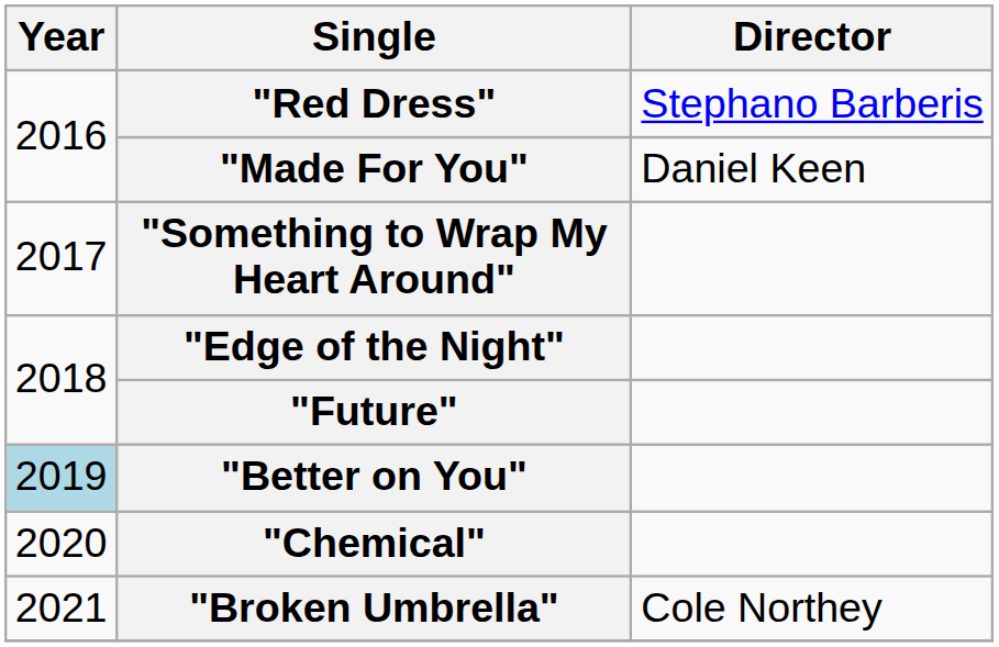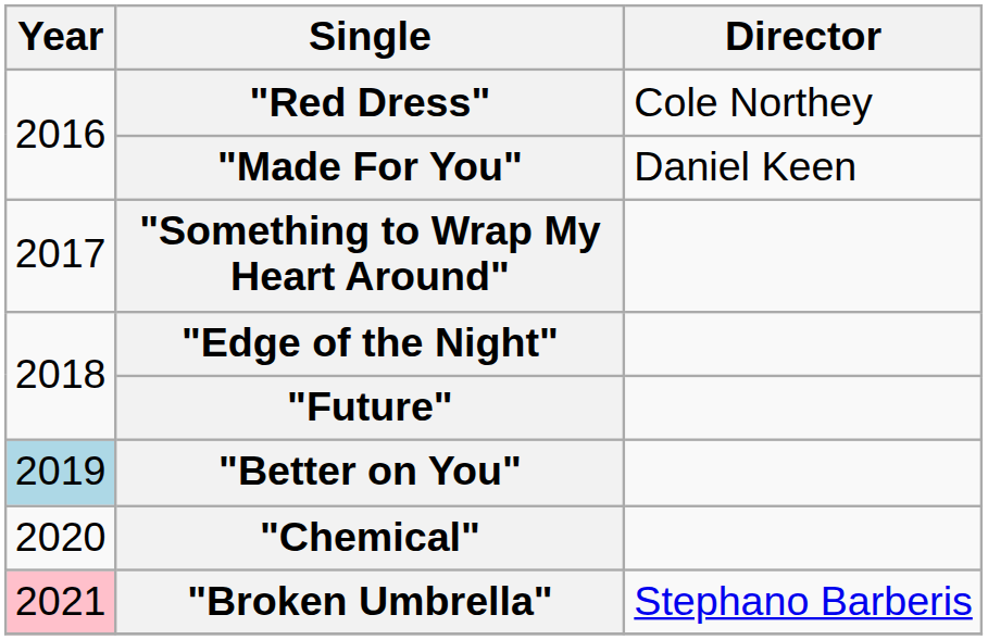"Red Dress" | Director: Stephano Barberis -> Cole Northey
"Broken Umbrella" | Year: no background -> pink background
"Broken Umbrella" | Director: Cole Northey -> Stephano Barberis
